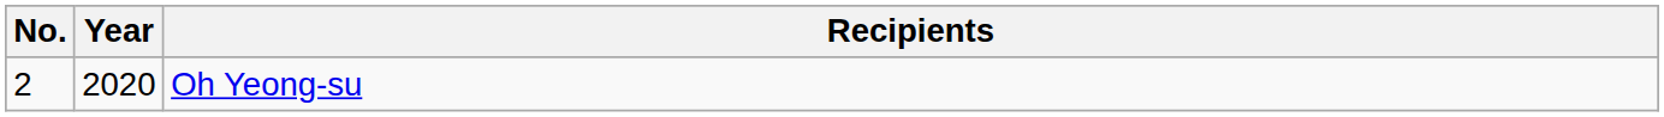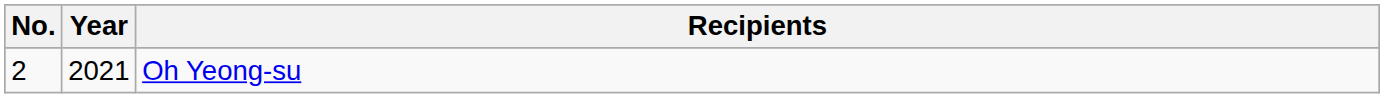Oh Yeong-su | Year: 2020 -> 2021
